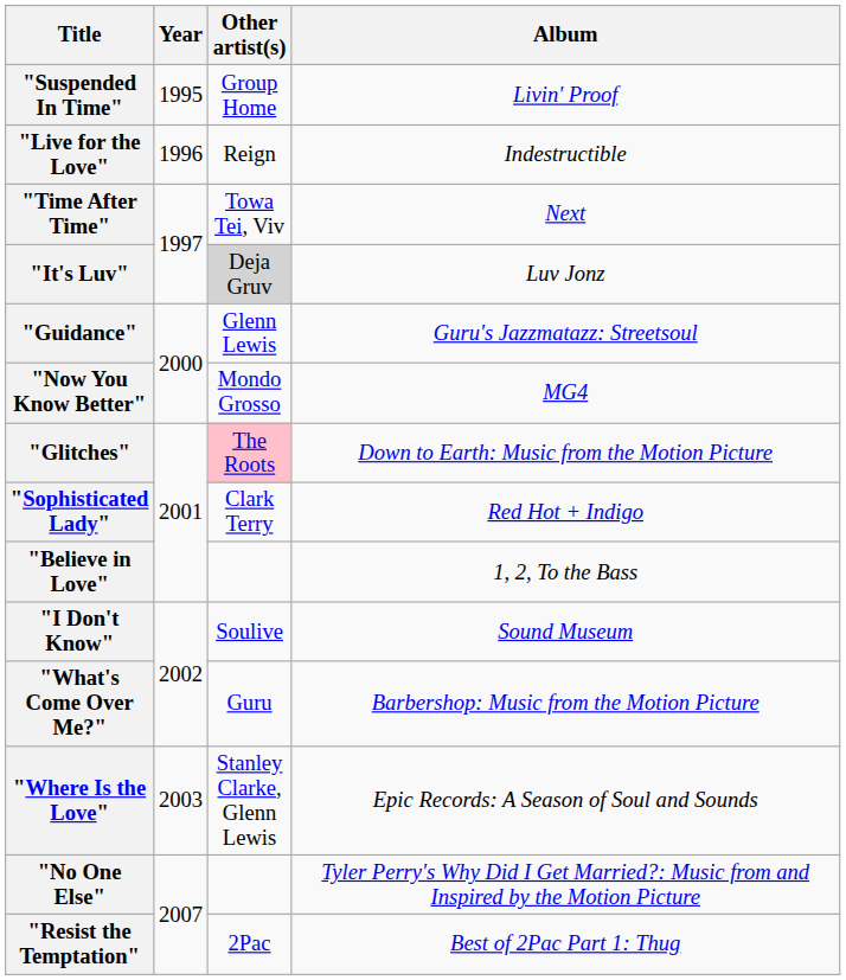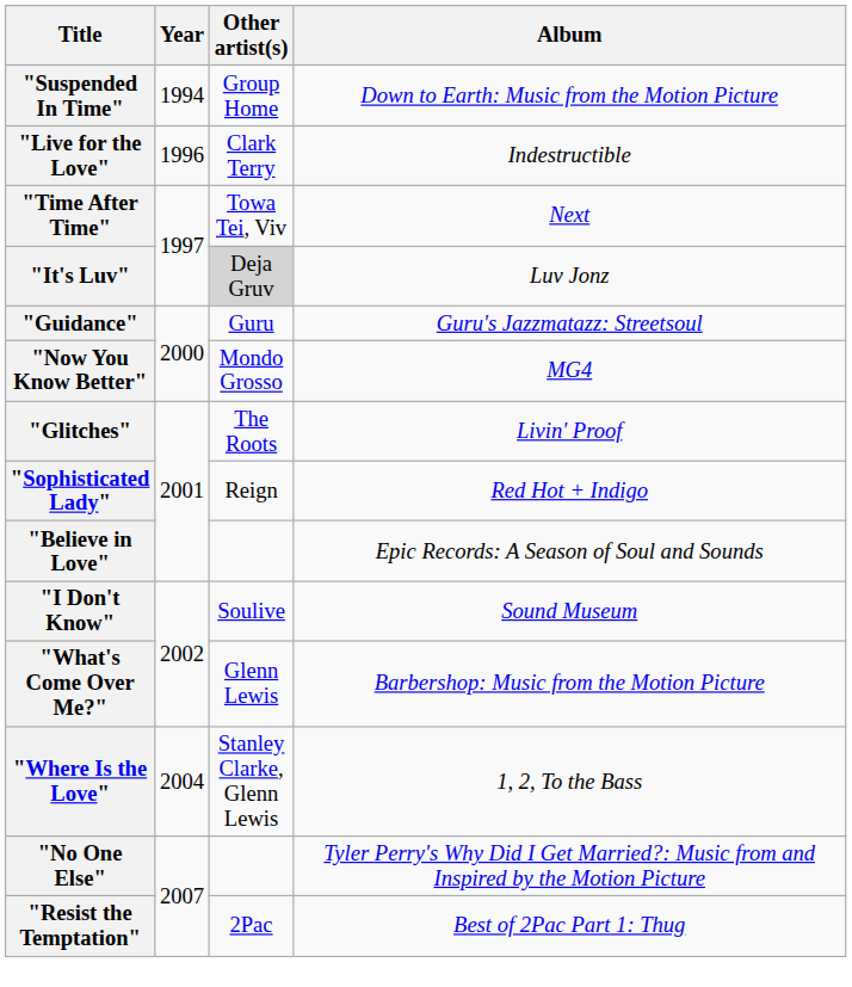"Suspended In Time" | Year: 1995 -> 1994
"Suspended In Time" | Album: Livin' Proof -> Down to Earth: Music from the Motion Picture
"Live for the Love" | Other artist(s): Reign -> Clark Terry
"Guidance" | Other artist(s): Glenn Lewis -> Guru
"Glitches" | Other artist(s): pink background -> no background
"Glitches" | Album: Down to Earth: Music from the Motion Picture -> Livin' Proof
"Sophisticated Lady" | Other artist(s): Clark Terry -> Reign
"Believe in Love" | Album: 1, 2, To the Bass -> Epic Records: A Season of Soul and Sounds
"What's Come Over Me?" | Other artist(s): Guru -> Glenn Lewis
"Where Is the Love" | Year: 2003 -> 2004
"Where Is the Love" | Album: Epic Records: A Season of Soul and Sounds -> 1, 2, To the Bass
